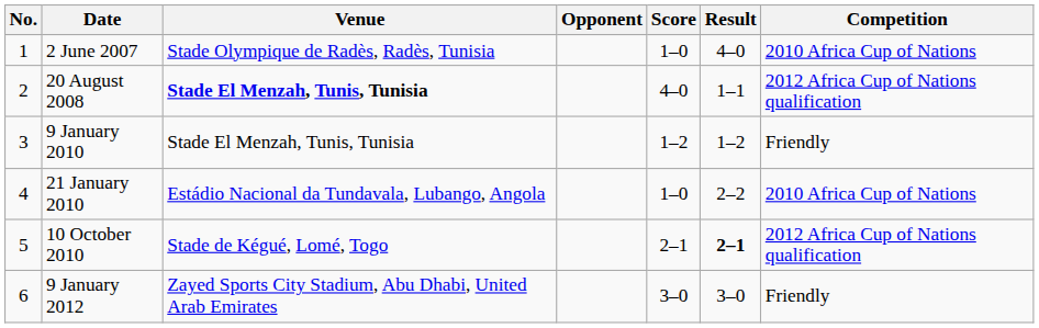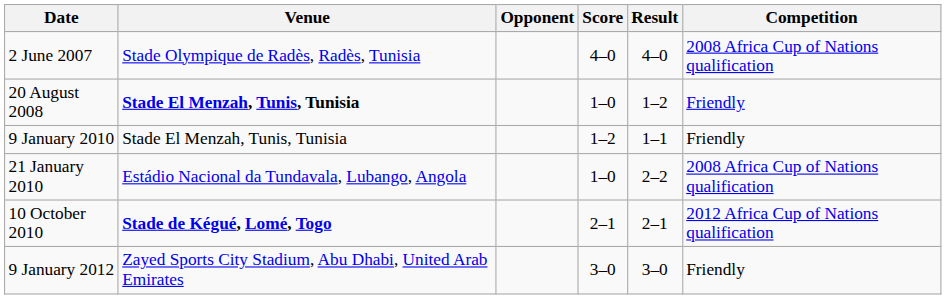- column: No. | 1 | 2 | 3 | 4 | 5 | 6
2 June 2007 | Score: 1–0 -> 4–0
2 June 2007 | Competition: 2010 Africa Cup of Nations -> 2008 Africa Cup of Nations qualification
20 August 2008 | Score: 4–0 -> 1–0
20 August 2008 | Result: 1–1 -> 1–2
20 August 2008 | Competition: 2012 Africa Cup of Nations qualification -> Friendly
9 January 2010 | Result: 1–2 -> 1–1
21 January 2010 | Competition: 2010 Africa Cup of Nations -> 2008 Africa Cup of Nations qualification
10 October 2010 | Venue: normal -> bold
10 October 2010 | Result: bold -> normal
